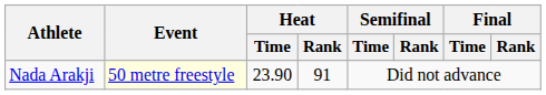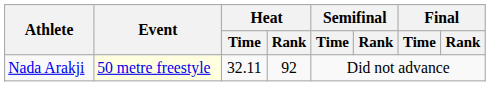Nada Arakji | Heat / Time: 23.90 -> 32.11
Nada Arakji | Heat / Rank: 91 -> 92
